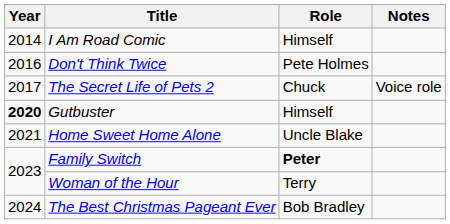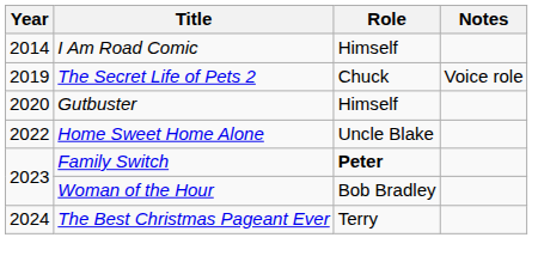- row: 2016 | Don't Think Twice | Pete Holmes
The Secret Life of Pets 2 | Year: 2017 -> 2019
Gutbuster | Year: bold -> normal
Home Sweet Home Alone | Year: 2021 -> 2022
Woman of the Hour | Role: Terry -> Bob Bradley
The Best Christmas Pageant Ever | Role: Bob Bradley -> Terry
